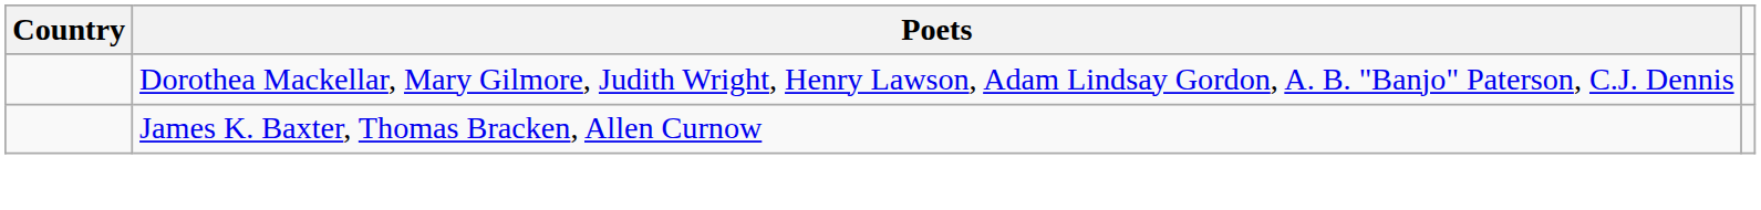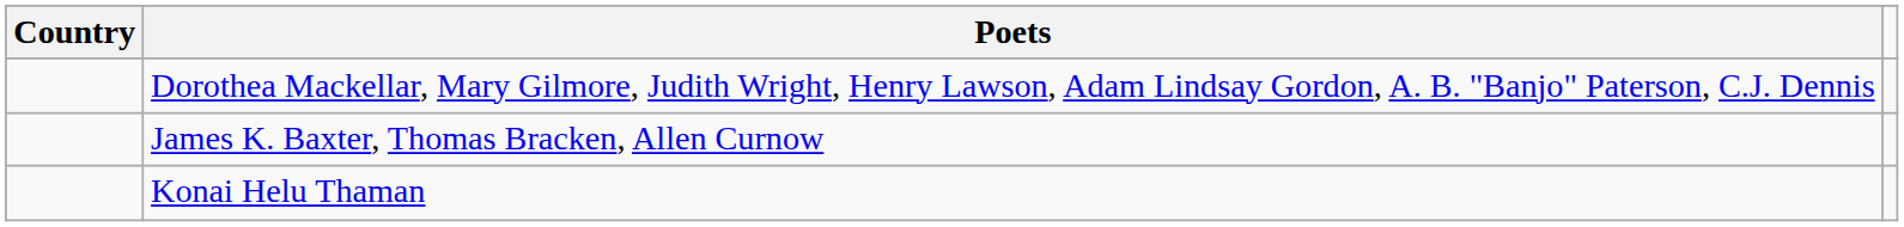+ row: Konai Helu Thaman
